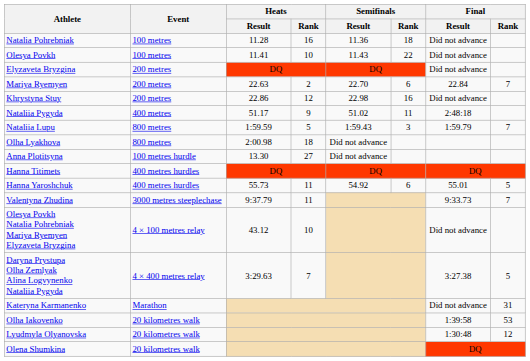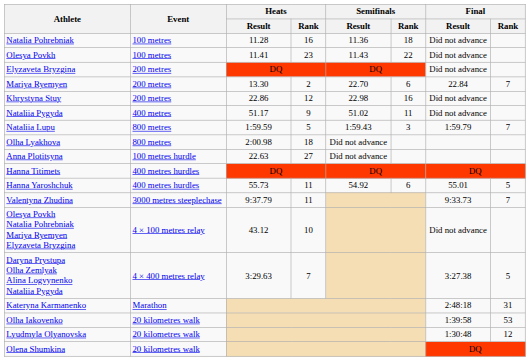Olesya Povkh | Heats / Rank: 10 -> 23
Mariya Ryemyen | Heats / Result: 22.63 -> 13.30
Nataliia Pygyda | Final / Result: 2:48:18 -> Did not advance
Anna Plotitsyna | Heats / Result: 13.30 -> 22.63
Kateryna Karmanenko | Final / Result: Did not advance -> 2:48:18
